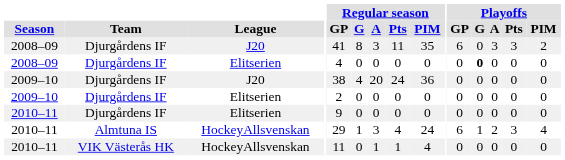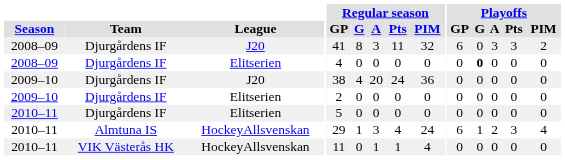2008–09 / J20 | Regular season / PIM: 35 -> 32
2010–11 / Elitserien | Regular season / GP: 9 -> 5
